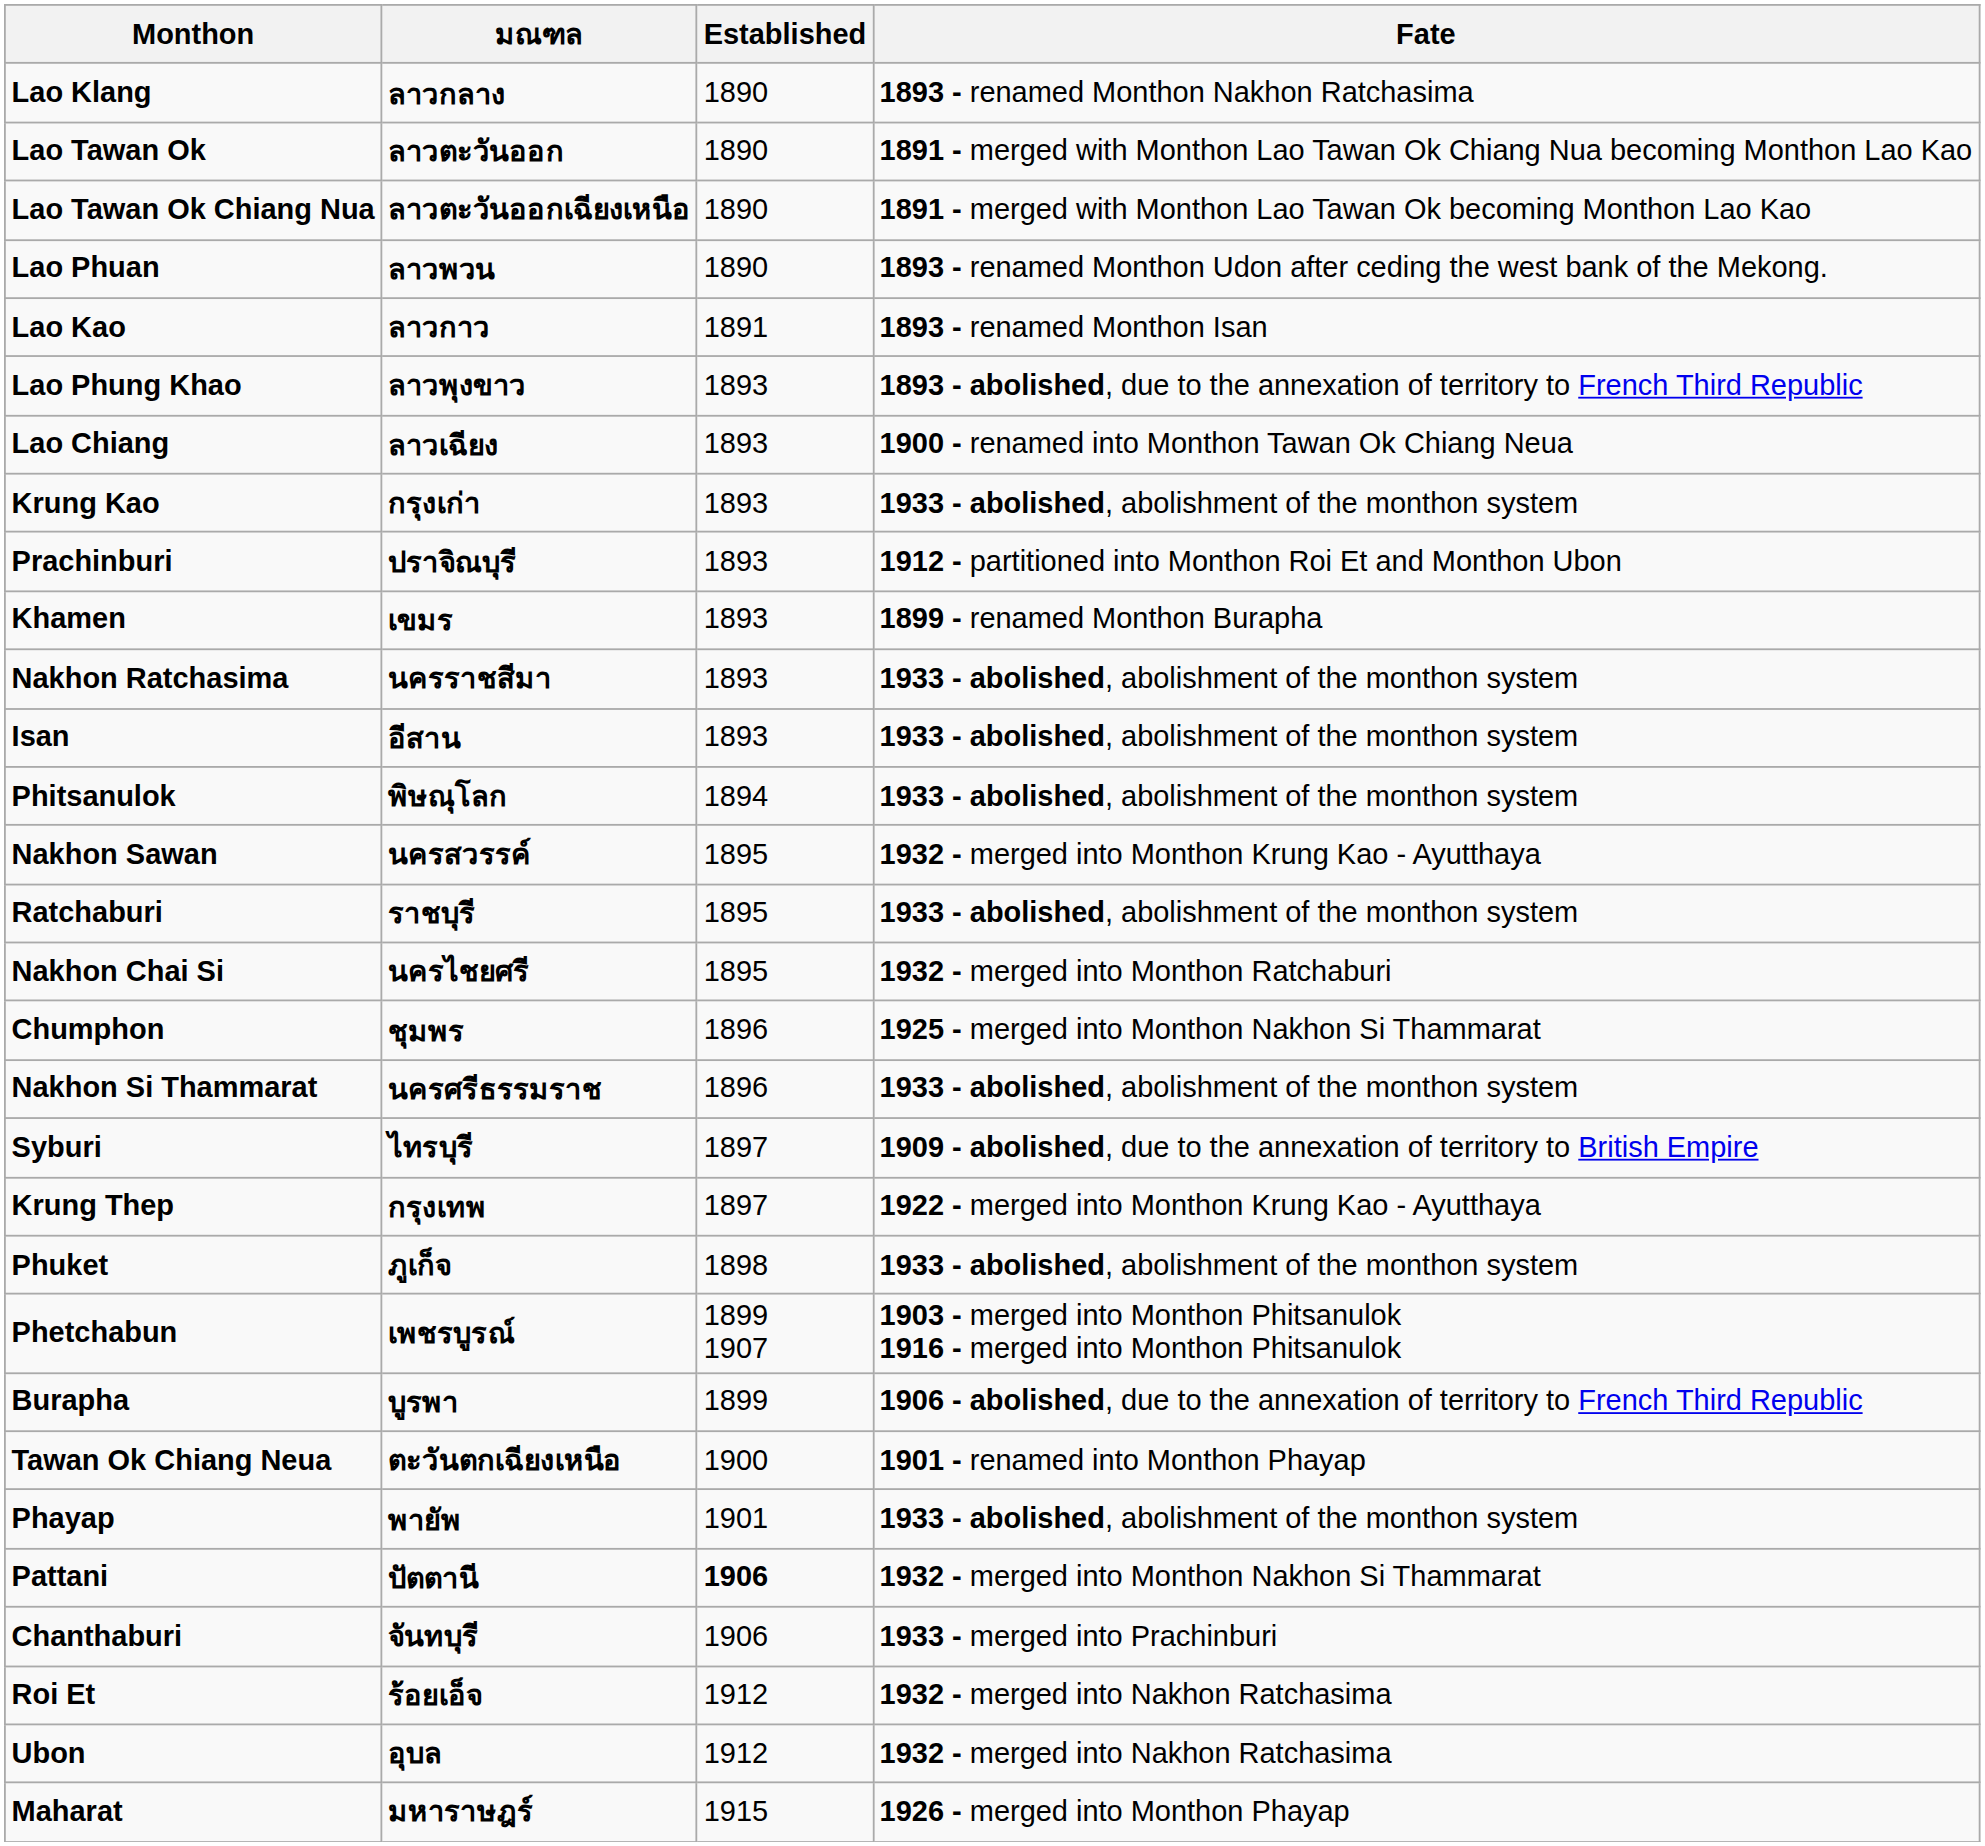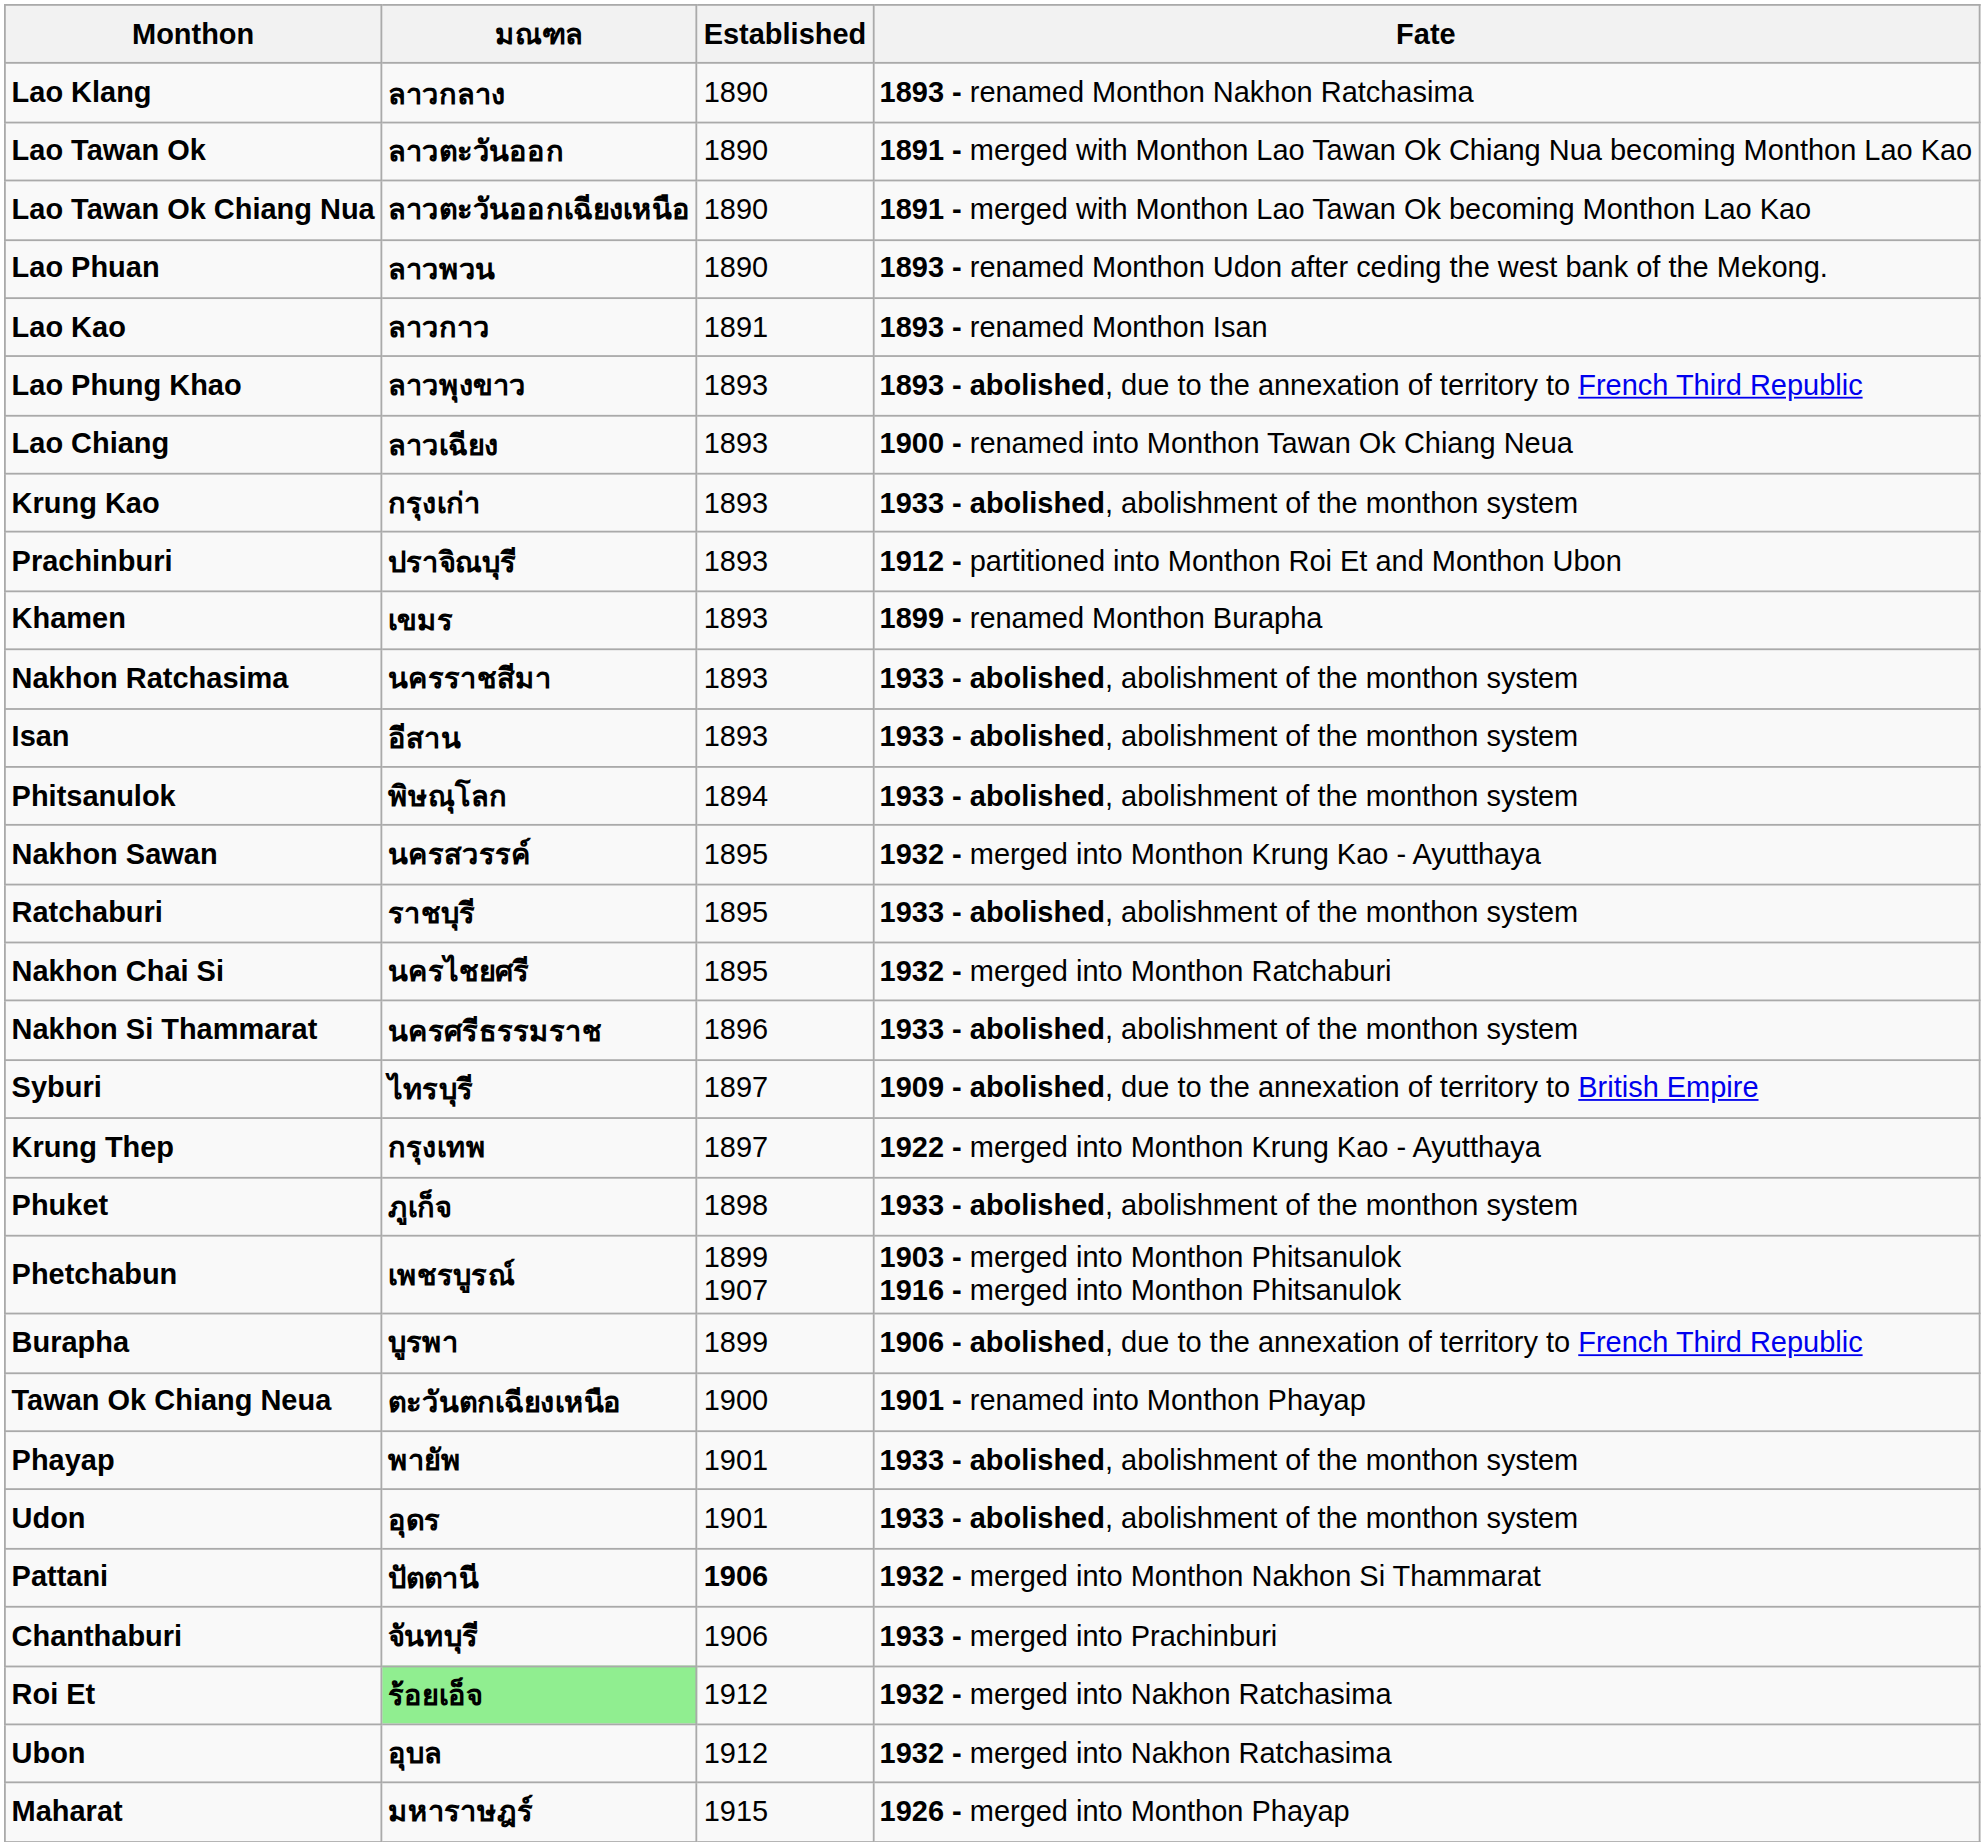- row: Chumphon | ชุมพร | 1896 | 1925 - merged into Monthon Nakhon Si Thammarat
+ row: Udon | อุดร | 1901 | 1933 - abolished, abolishment of the monthon system
Roi Et | มณฑล: no background -> lightgreen background
